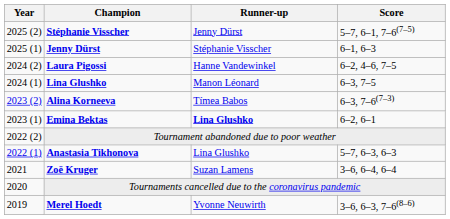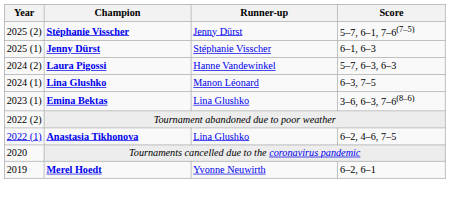Laura Pigossi | Score: 6–2, 4–6, 7–5 -> 5–7, 6–3, 6–3
- row: 2023 (2) | Alina Korneeva | Tímea Babos | 6–3, 7–6(7–3)
Emina Bektas | Runner-up: bold -> normal
Emina Bektas | Score: 6–2, 6–1 -> 3–6, 6–3, 7–6(8–6)
Anastasia Tikhonova | Score: 5–7, 6–3, 6–3 -> 6–2, 4–6, 7–5
- row: 2021 | Zoë Kruger | Suzan Lamens | 3–6, 6–4, 6–4
Merel Hoedt | Score: 3–6, 6–3, 7–6(8–6) -> 6–2, 6–1
